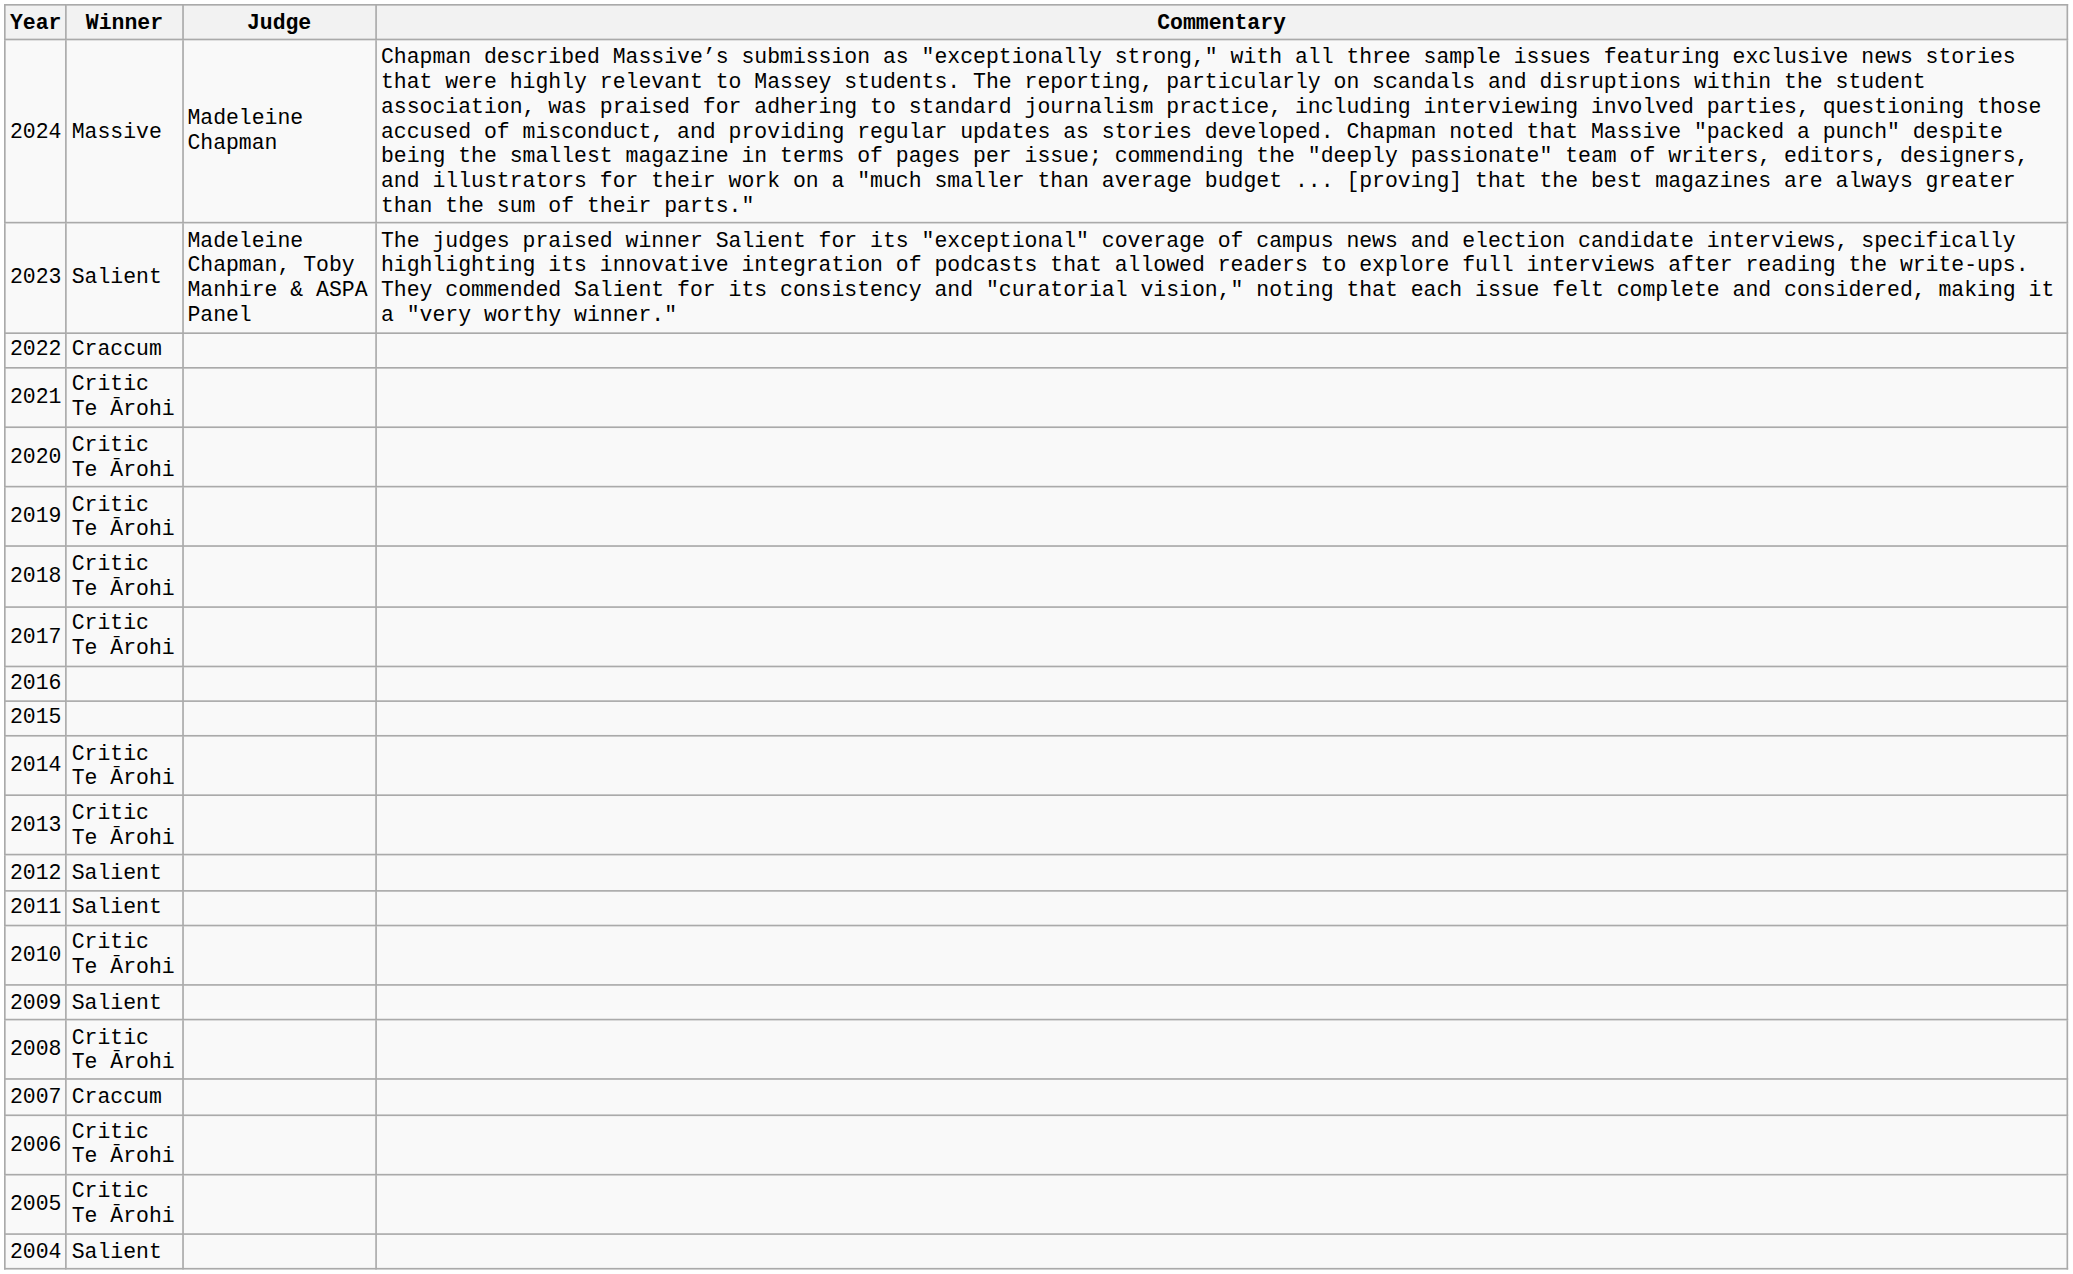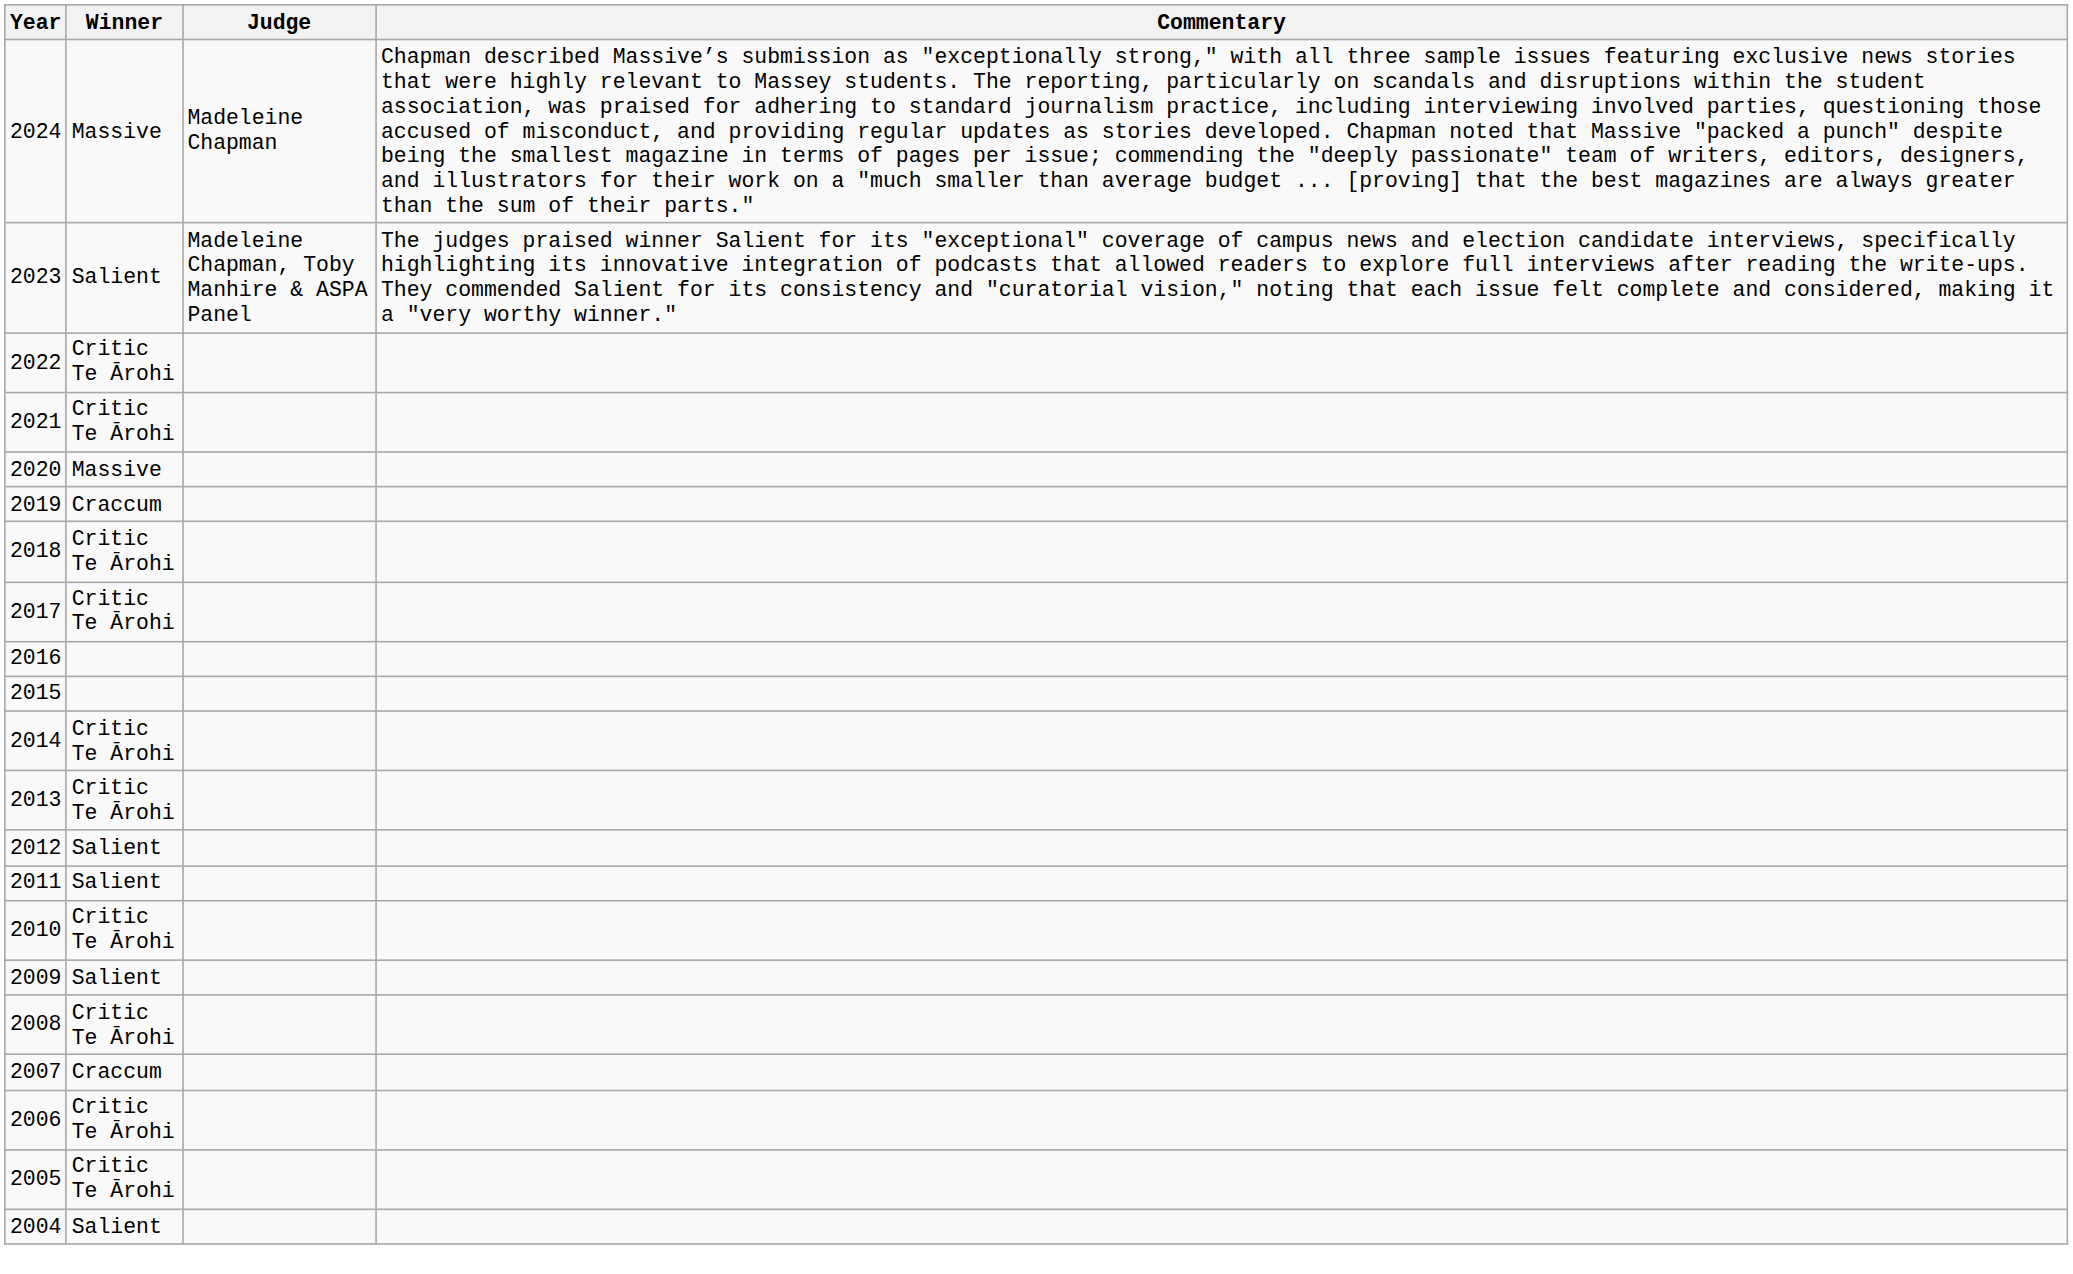2022 | Winner: Craccum -> Critic Te Ārohi
2020 | Winner: Critic Te Ārohi -> Massive
2019 | Winner: Critic Te Ārohi -> Craccum
